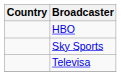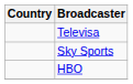rows swapped: Televisa <-> HBO
